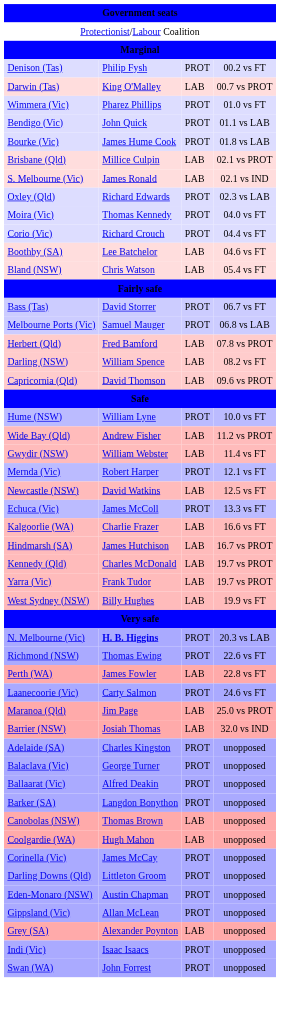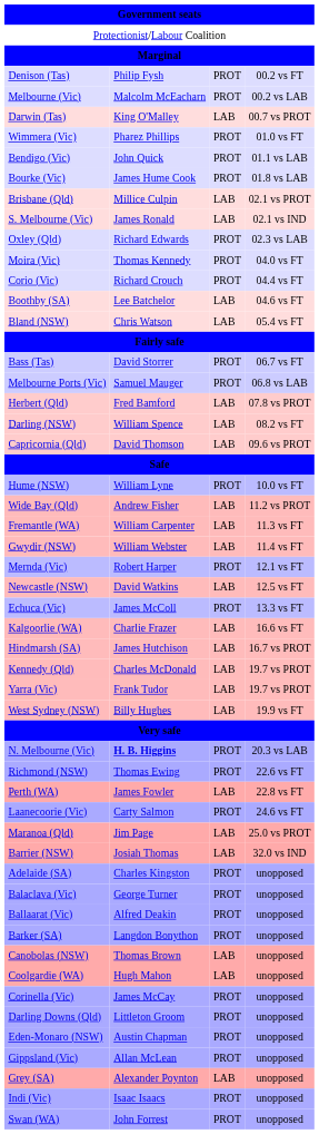+ row: Melbourne (Vic) | Malcolm McEacharn | PROT | 00.2 vs LAB
+ row: Fremantle (WA) | William Carpenter | LAB | 11.3 vs FT
